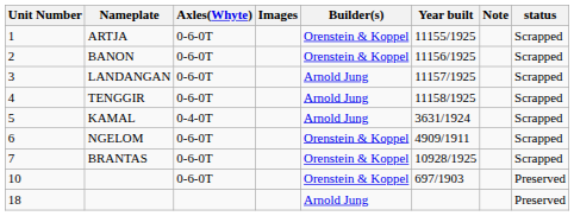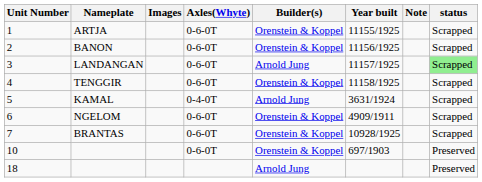columns swapped: Axles(Whyte) <-> Images
3 | status: no background -> lightgreen background
4 | Builder(s): Arnold Jung -> Orenstein & Koppel
